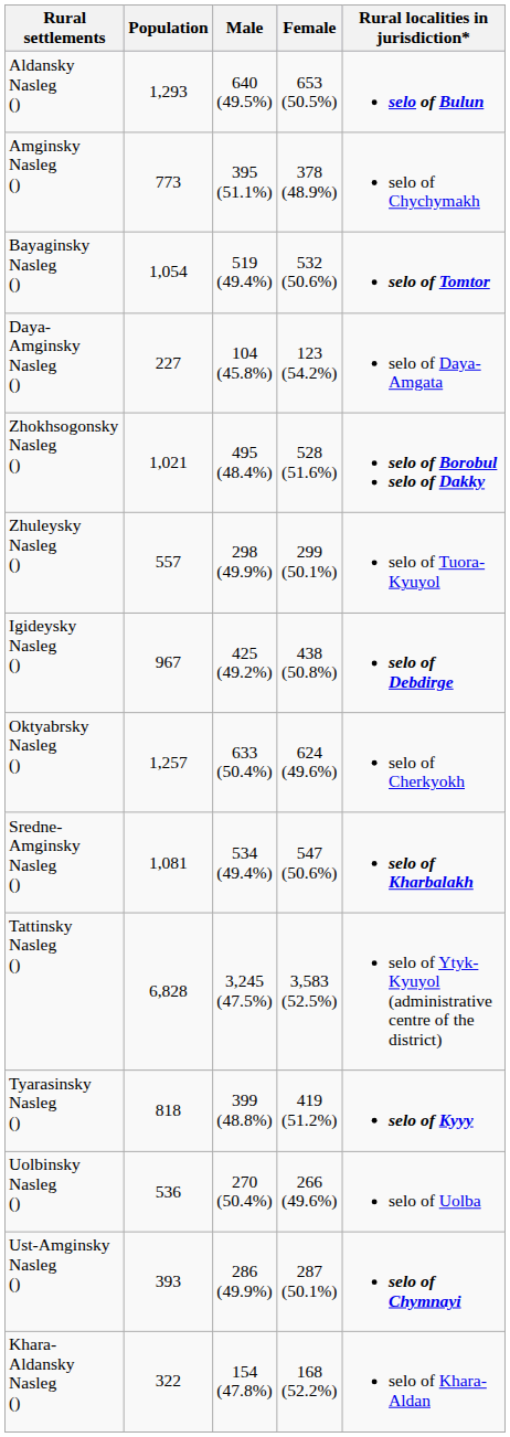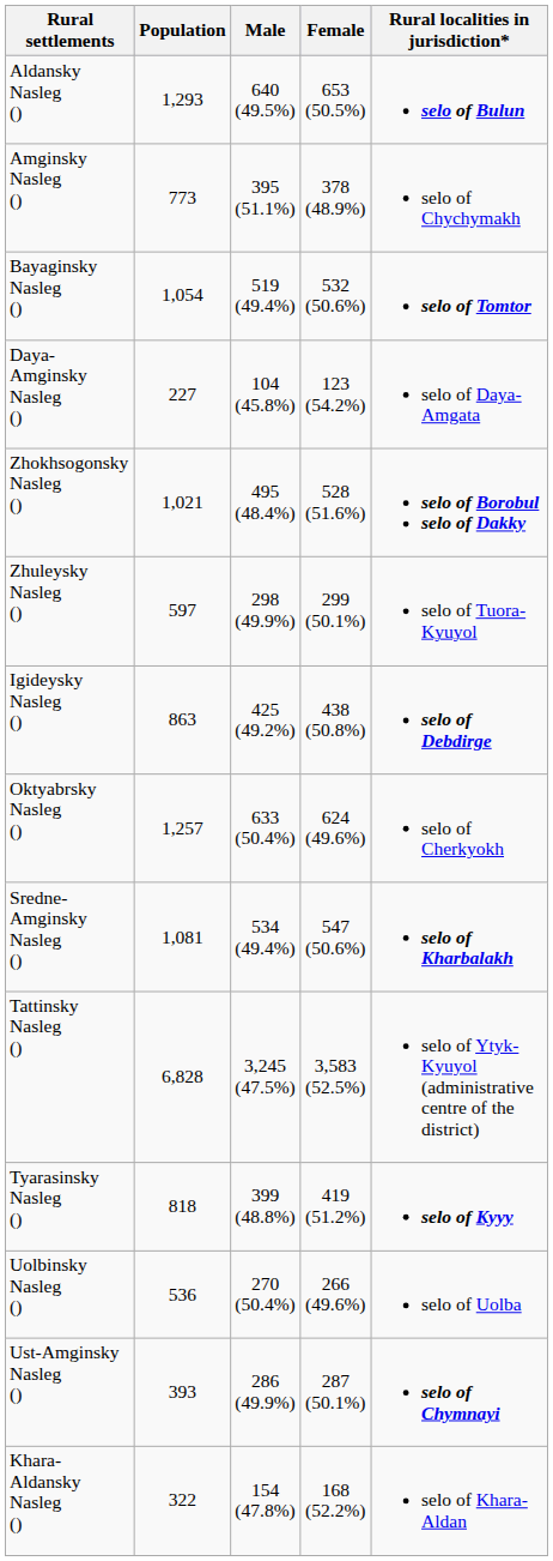Zhuleysky Nasleg () | Population: 557 -> 597
Igideysky Nasleg () | Population: 967 -> 863
